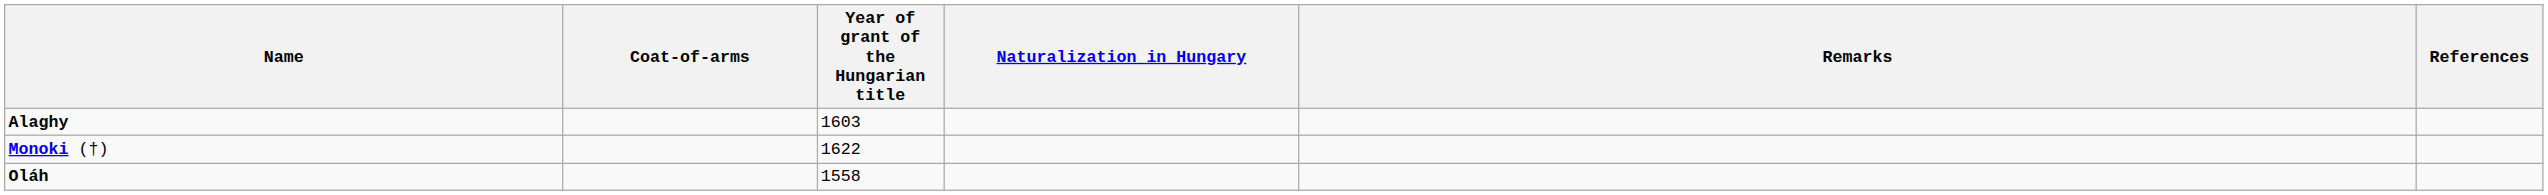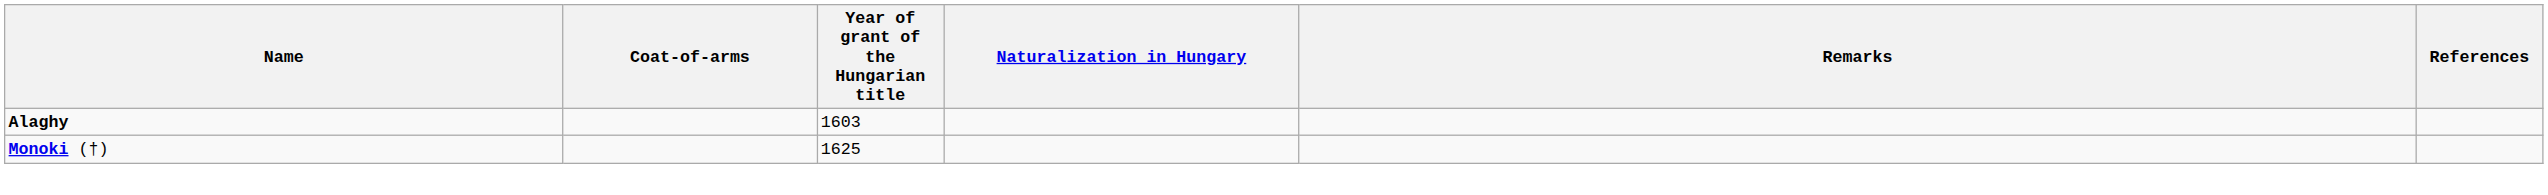Monoki (†) | Year of grant of the Hungarian title: 1622 -> 1625
- row: Oláh | 1558
